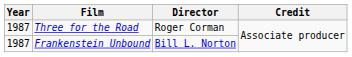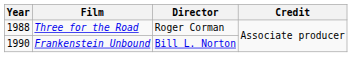Three for the Road | Year: 1987 -> 1988
Frankenstein Unbound | Year: 1987 -> 1990
